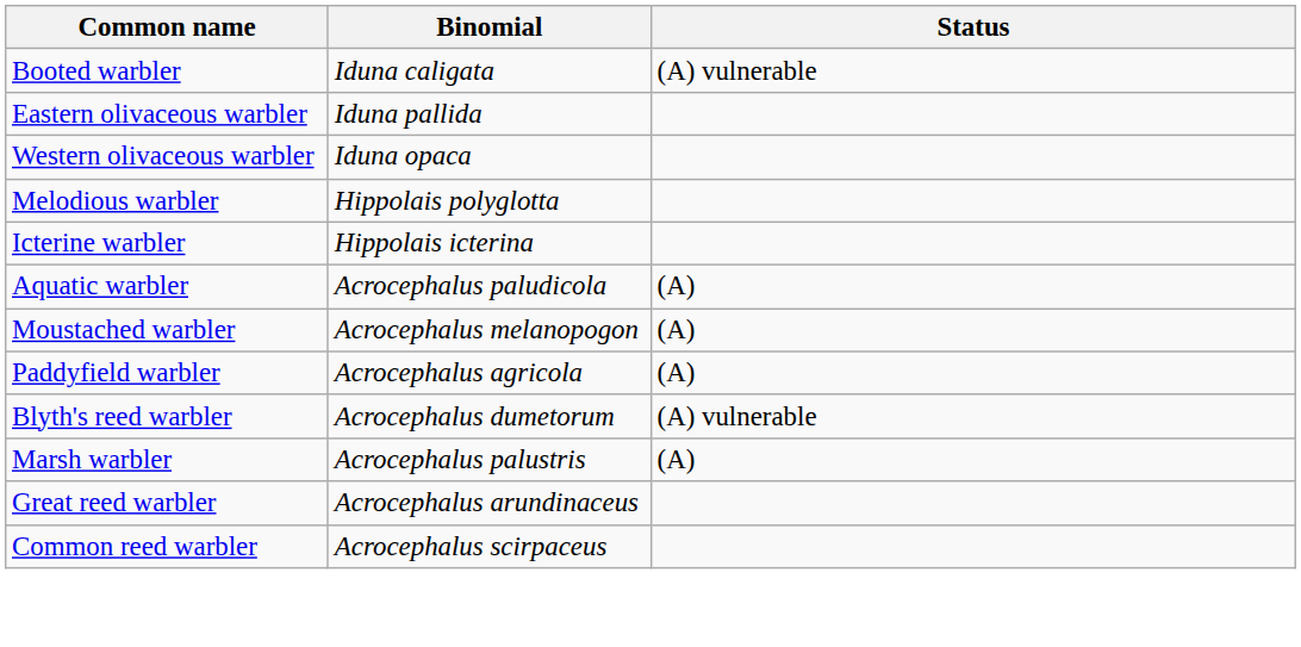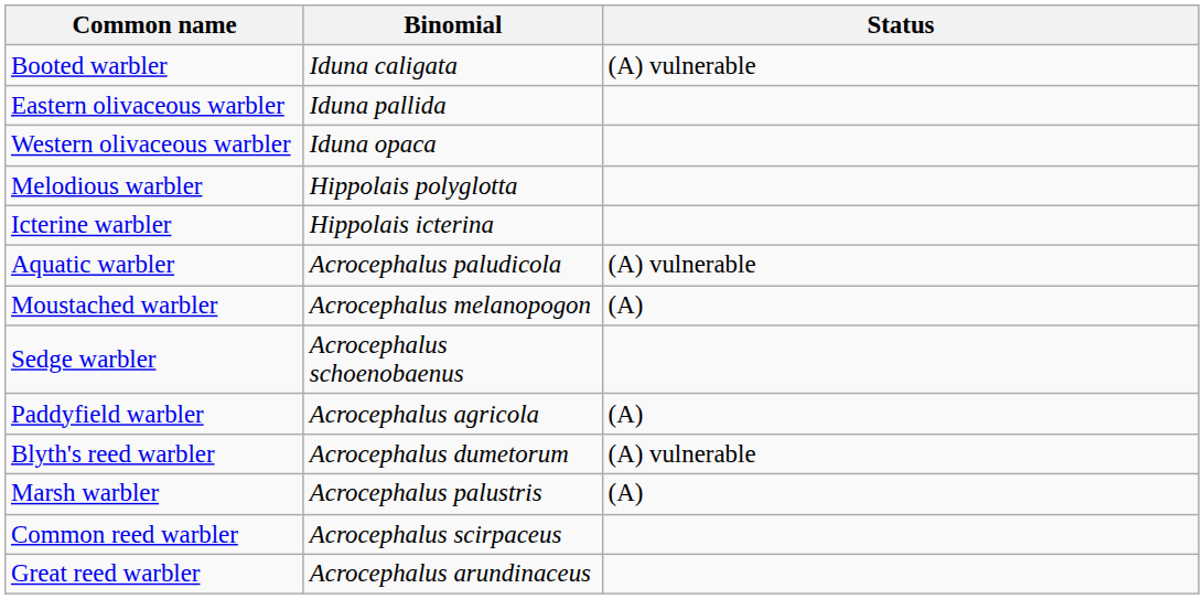Aquatic warbler | Status: (A) -> (A) vulnerable
+ row: Sedge warbler | Acrocephalus schoenobaenus
rows swapped: Common reed warbler <-> Great reed warbler
